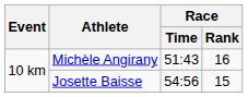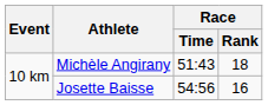Michèle Angirany | Race / Rank: 16 -> 18
Josette Baisse | Race / Rank: 15 -> 16
